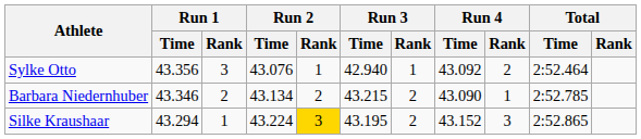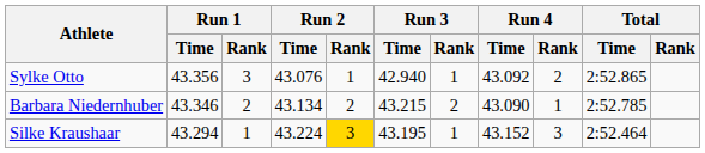Sylke Otto | Total / Time: 2:52.464 -> 2:52.865
Silke Kraushaar | Run 3 / Rank: 2 -> 1
Silke Kraushaar | Total / Time: 2:52.865 -> 2:52.464
